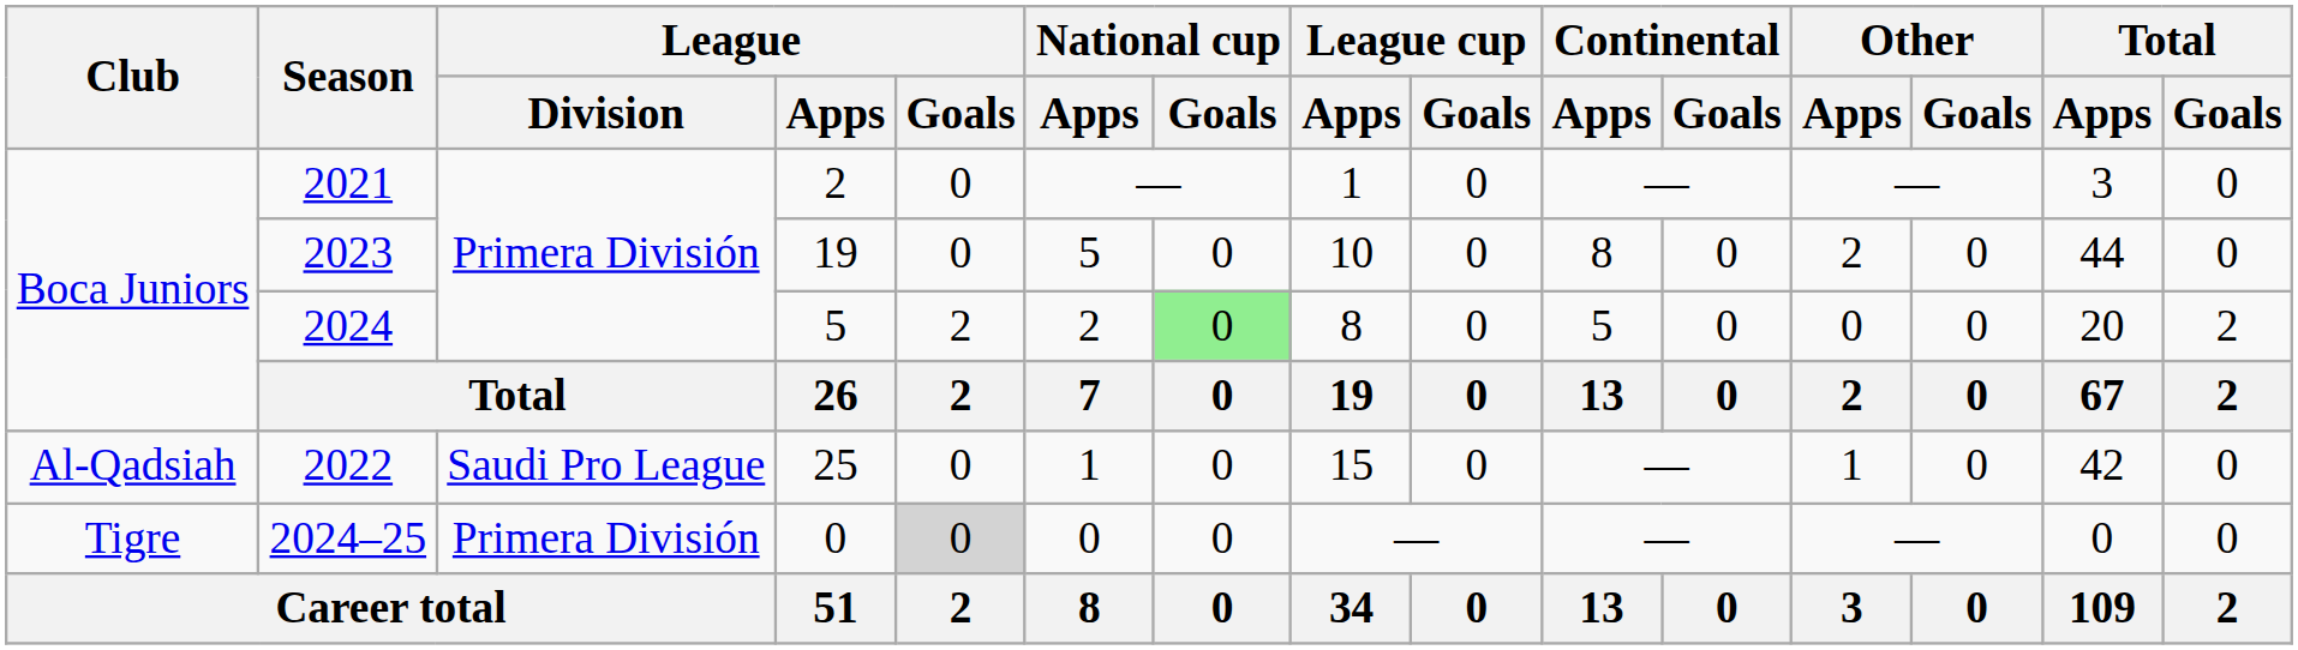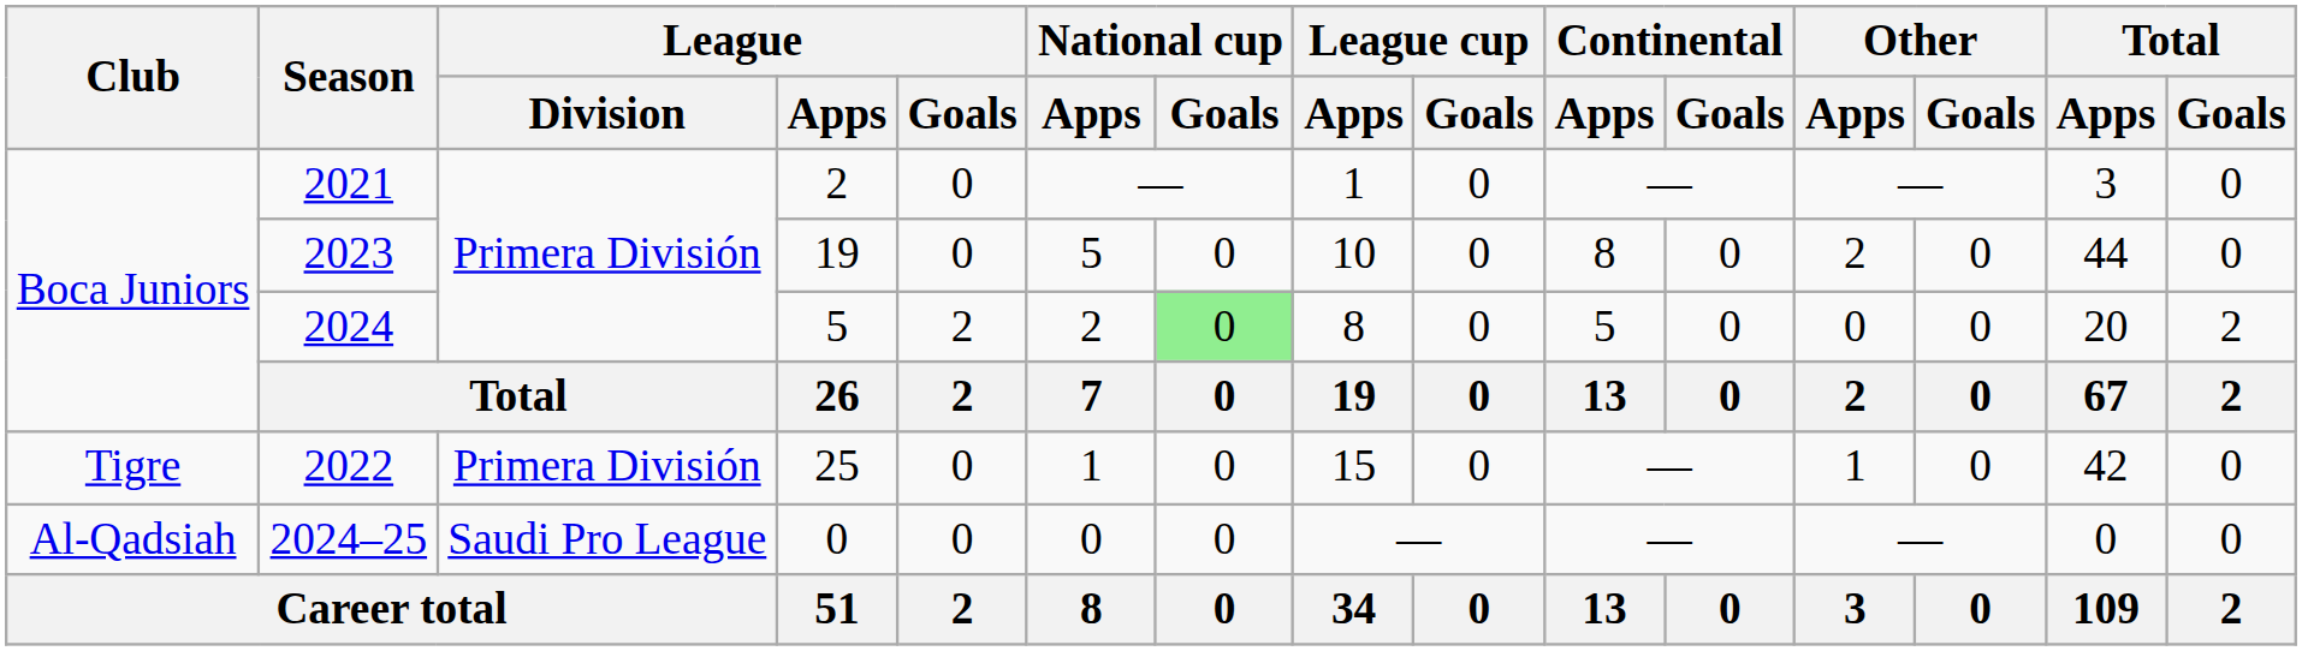2022 | Club: Al-Qadsiah -> Tigre
2022 | League / Division: Saudi Pro League -> Primera División
2024–25 | Club: Tigre -> Al-Qadsiah
2024–25 | League / Division: Primera División -> Saudi Pro League
2024–25 | League / Goals: lightgrey background -> no background
